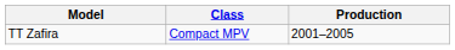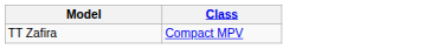- column: Production | 2001–2005
